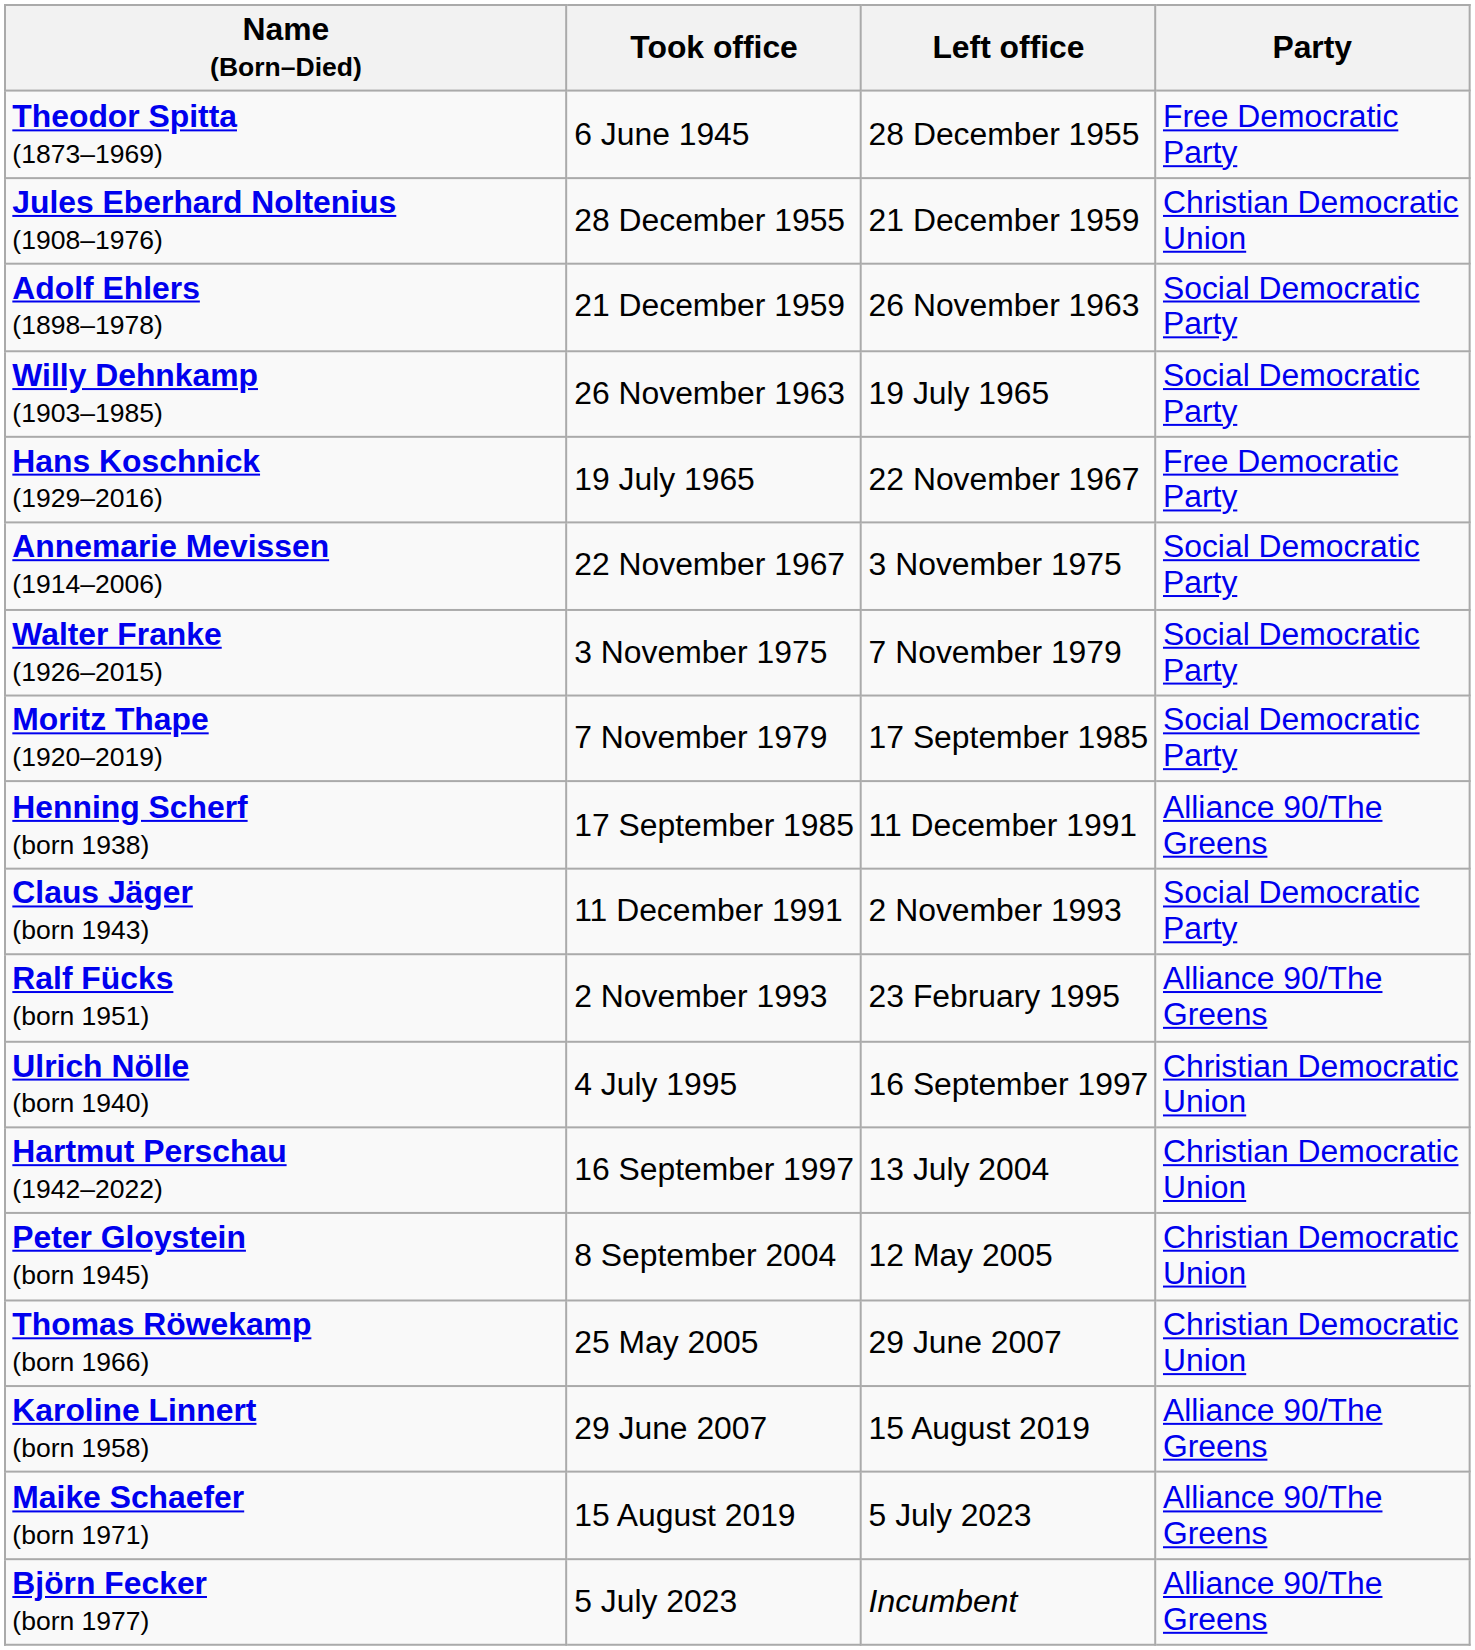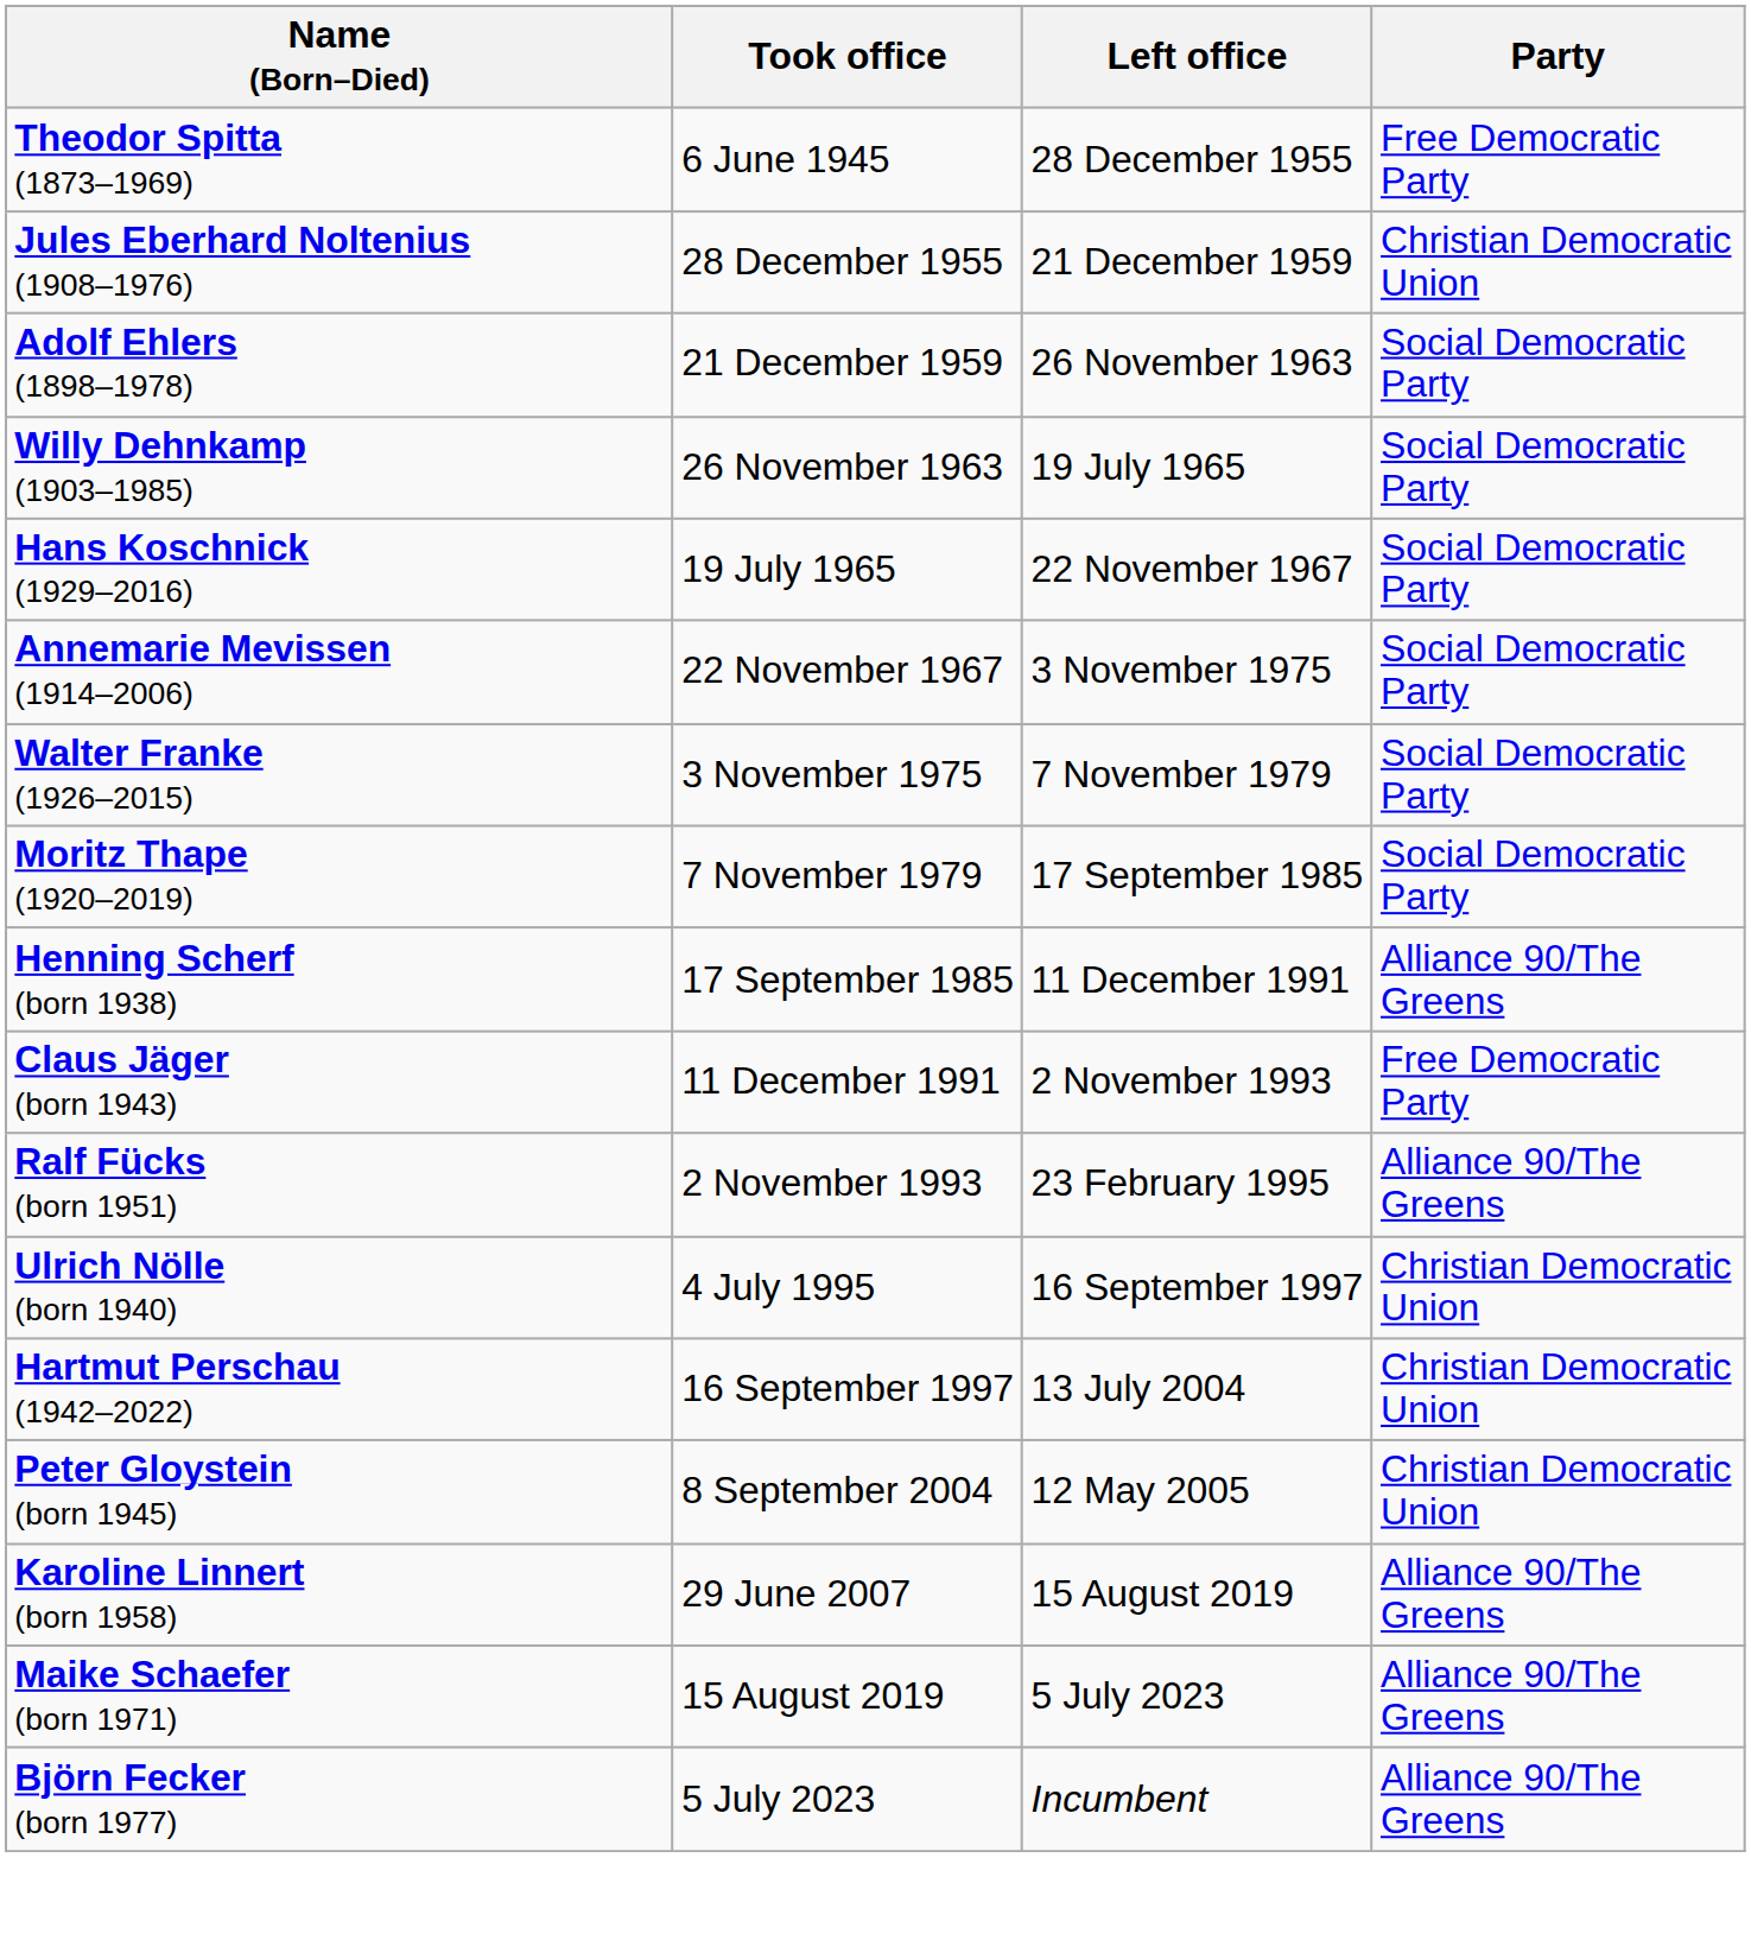Hans Koschnick (1929–2016) | Party: Free Democratic Party -> Social Democratic Party
Claus Jäger (born 1943) | Party: Social Democratic Party -> Free Democratic Party
- row: Thomas Röwekamp (born 1966) | 25 May 2005 | 29 June 2007 | Christian Democratic Union
